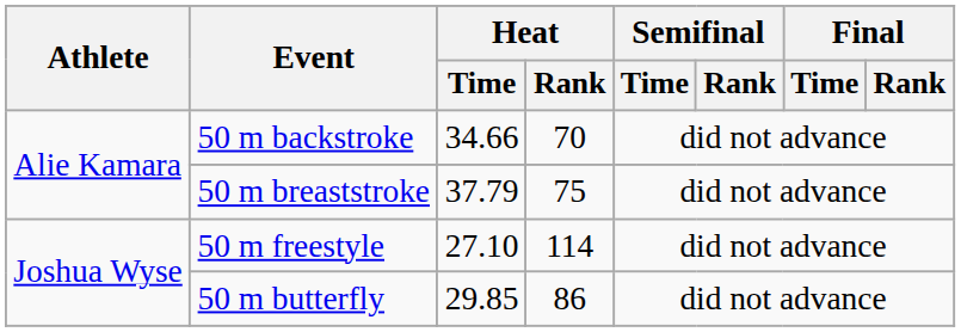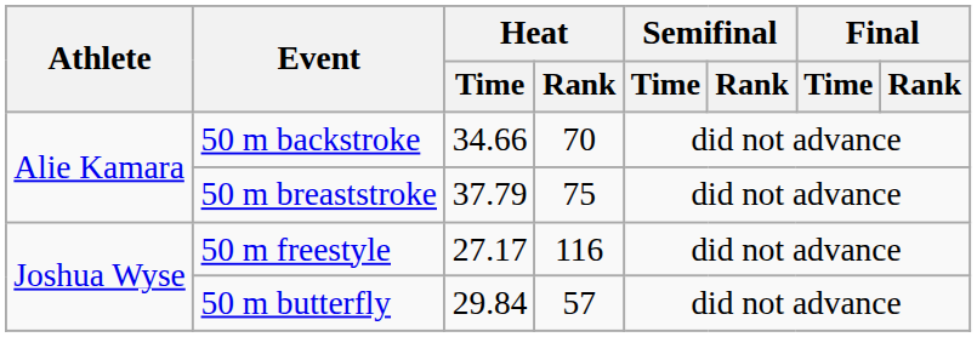50 m freestyle | Heat / Time: 27.10 -> 27.17
50 m freestyle | Heat / Rank: 114 -> 116
50 m butterfly | Heat / Time: 29.85 -> 29.84
50 m butterfly | Heat / Rank: 86 -> 57
